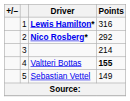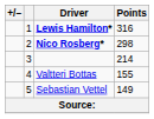Nico Rosberg* | Points: 292 -> 298
Valtteri Bottas | Points: bold -> normal
